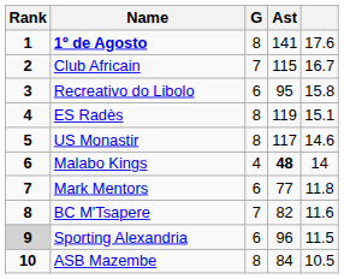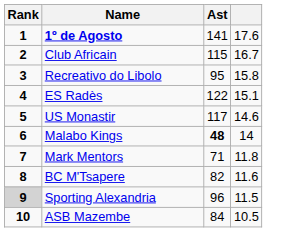- column: G | 8 | 7 | 6 | 8 | 8 | 4 | 6 | 7 | 6 | 8
ES Radès | Ast: 119 -> 122
Mark Mentors | Ast: 77 -> 71
